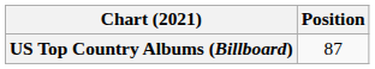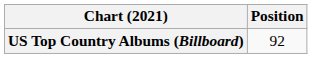US Top Country Albums (Billboard) | Position: 87 -> 92
